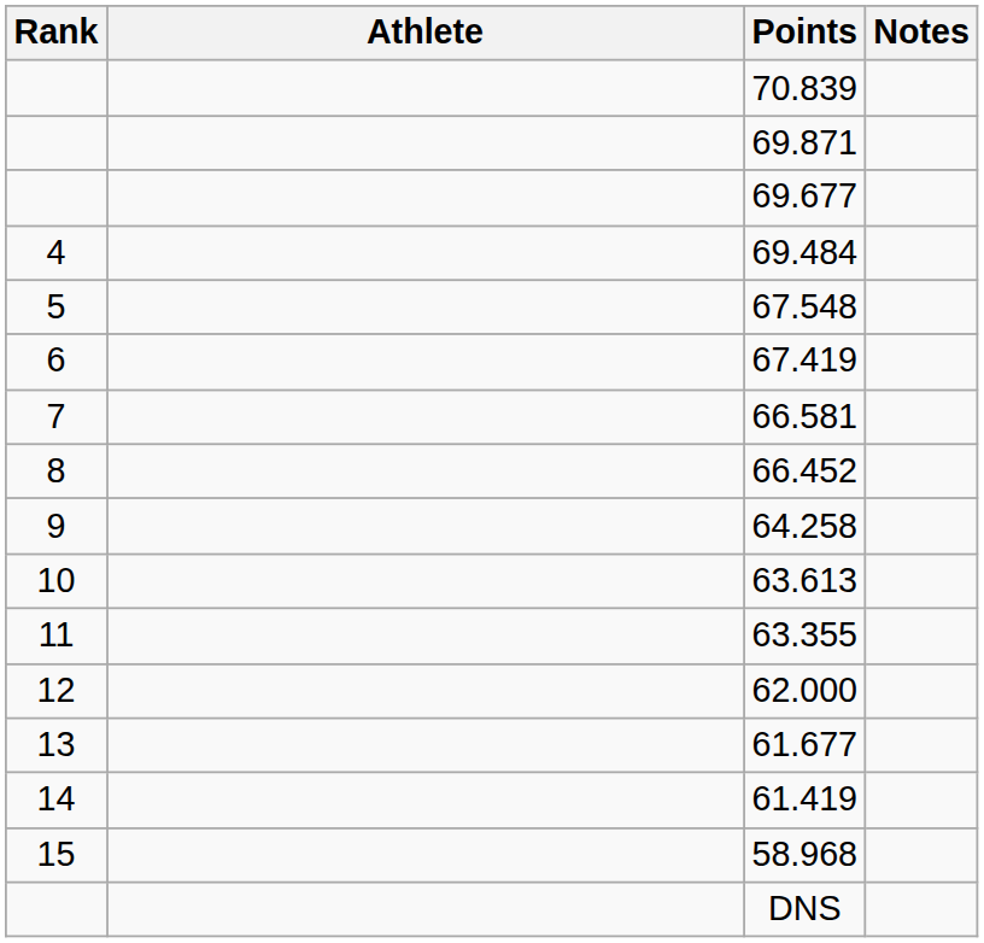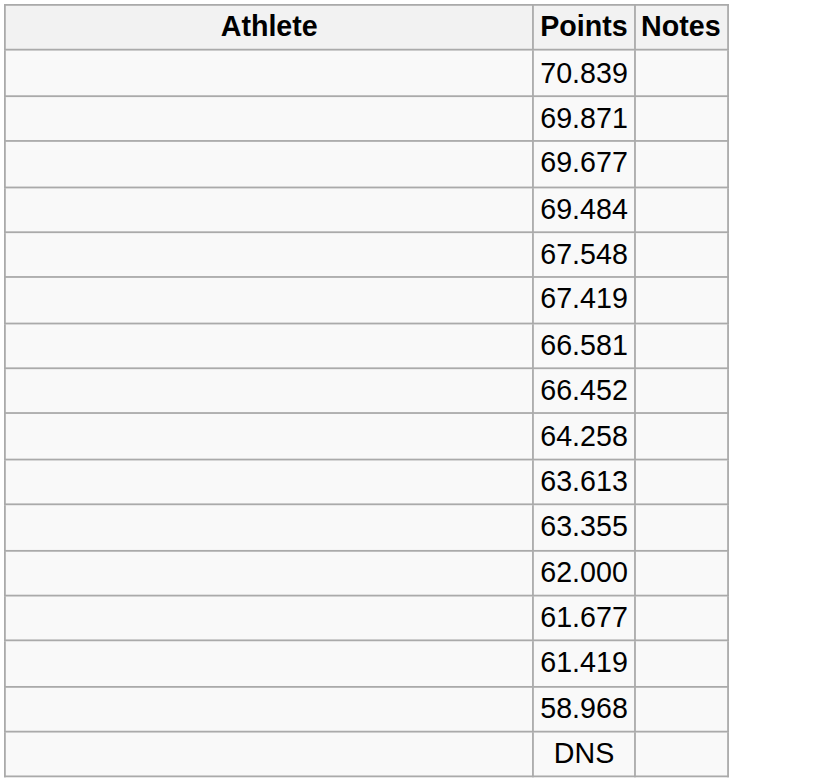- column: Rank | 4 | 5 | 6 | 7 | 8 | 9 | 10 | 11 | 12 | 13 | 14 | 15
